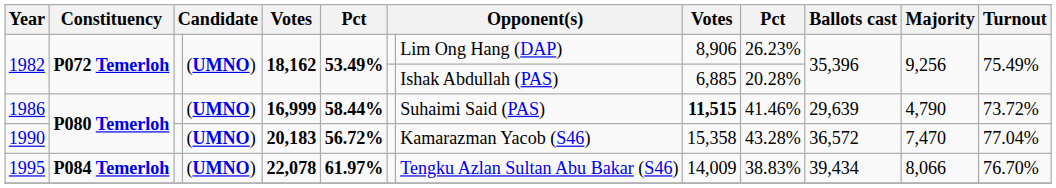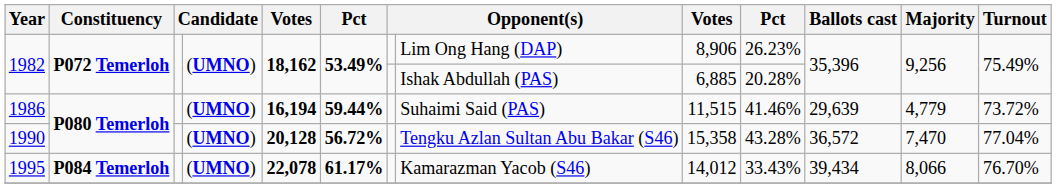1986 | column 5: 16,999 -> 16,194
1986 | column 6: 58.44% -> 59.44%
1986 | column 9: bold -> normal
1986 | Majority: 4,790 -> 4,779
1990 | column 5: 20,183 -> 20,128
1990 | column 8: Kamarazman Yacob (S46) -> Tengku Azlan Sultan Abu Bakar (S46)
1995 | column 6: 61.97% -> 61.17%
1995 | column 8: Tengku Azlan Sultan Abu Bakar (S46) -> Kamarazman Yacob (S46)
1995 | column 9: 14,009 -> 14,012
1995 | column 10: 38.83% -> 33.43%
